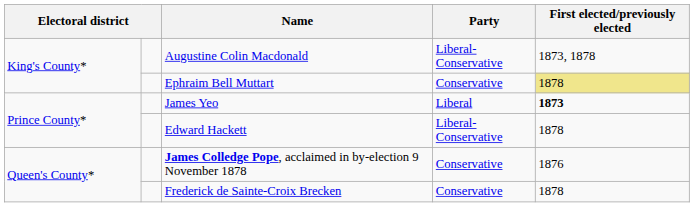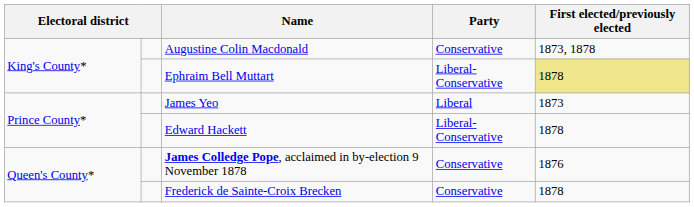Augustine Colin Macdonald | Party: Liberal-Conservative -> Conservative
Ephraim Bell Muttart | Party: Conservative -> Liberal-Conservative
James Yeo | First elected/previously elected: bold -> normal
